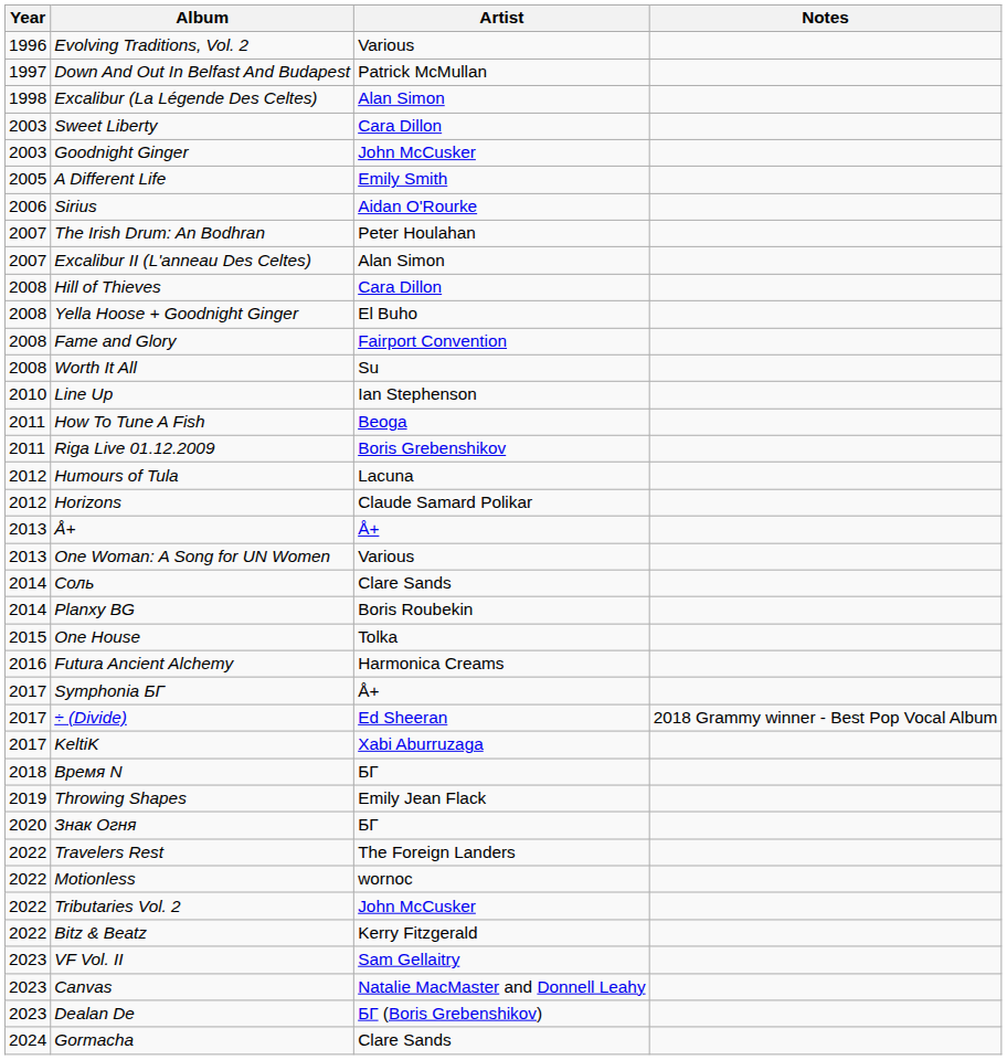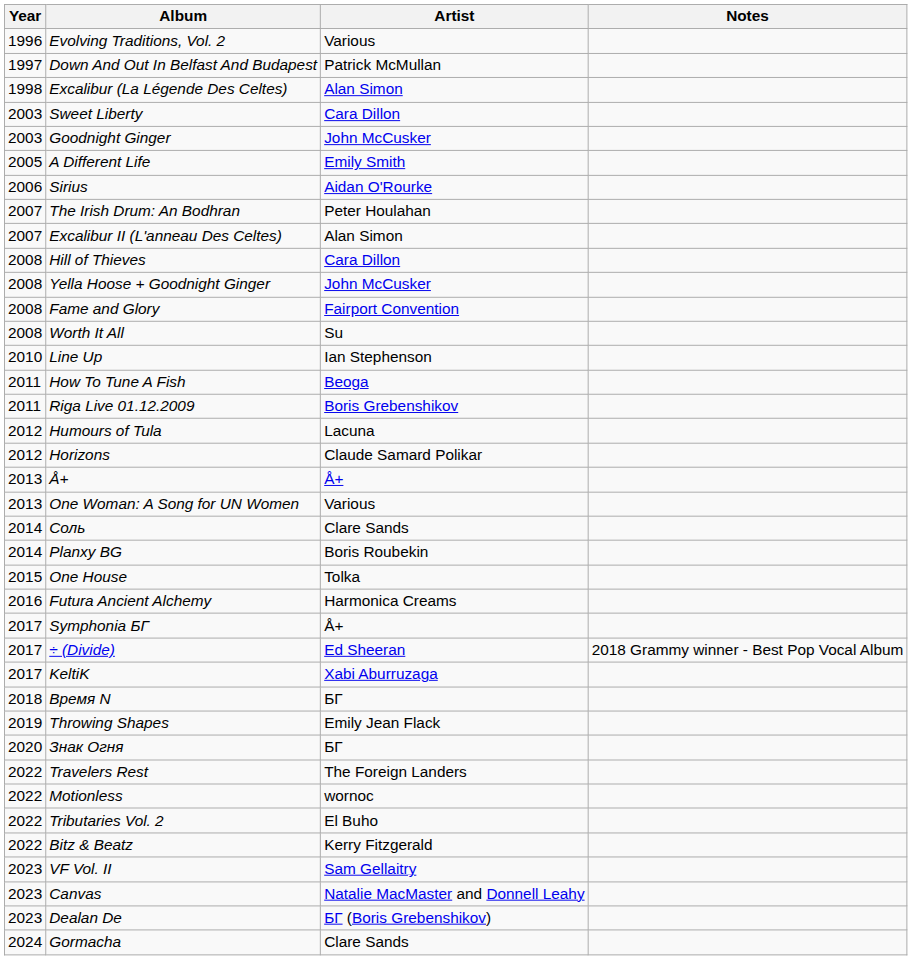Yella Hoose + Goodnight Ginger | Artist: El Buho -> John McCusker
Tributaries Vol. 2 | Artist: John McCusker -> El Buho
